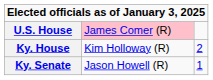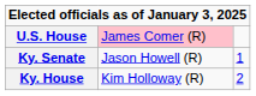rows swapped: Ky. Senate <-> Ky. House
